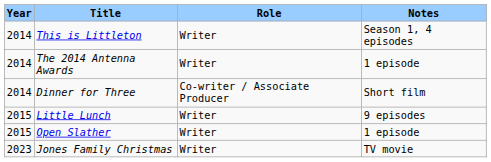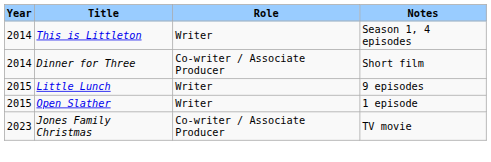- row: 2014 | The 2014 Antenna Awards | Writer | 1 episode
Jones Family Christmas | Role: Writer -> Co-writer / Associate Producer
